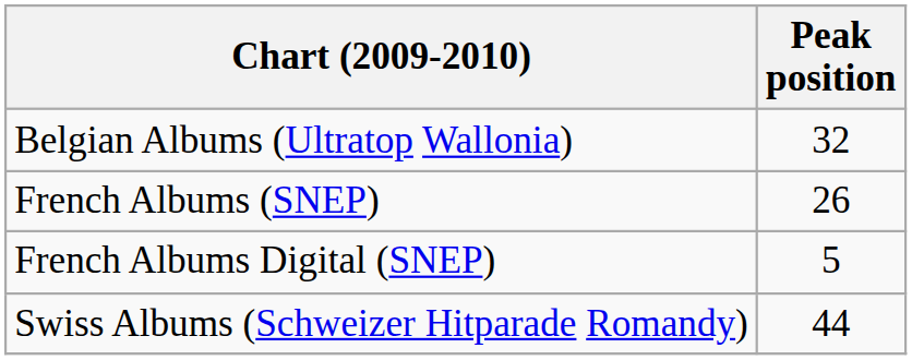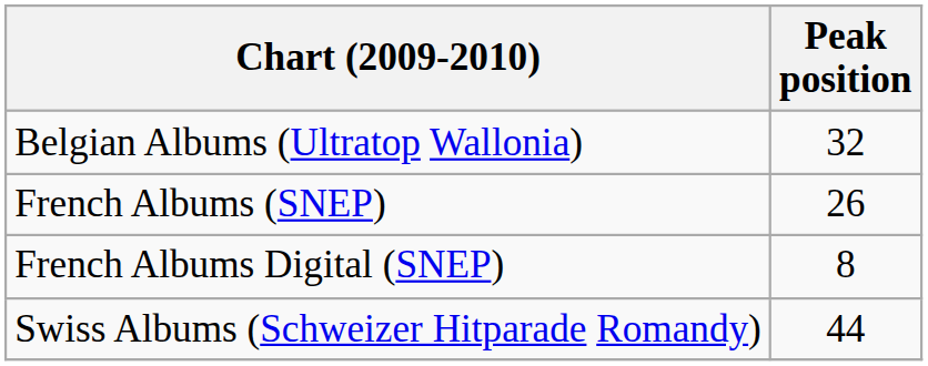French Albums Digital (SNEP) | Peak position: 5 -> 8
